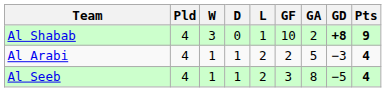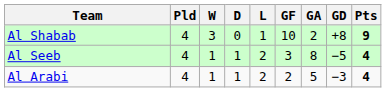Al Shabab | GD: bold -> normal
rows swapped: Al Seeb <-> Al Arabi
